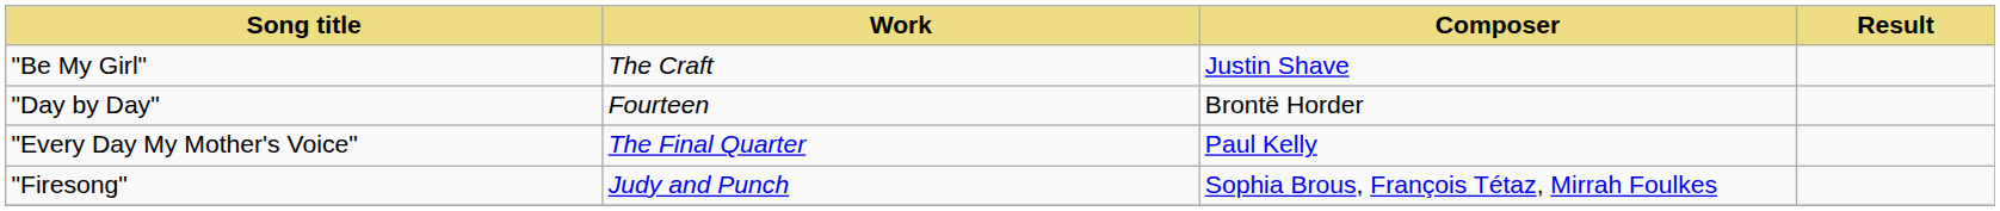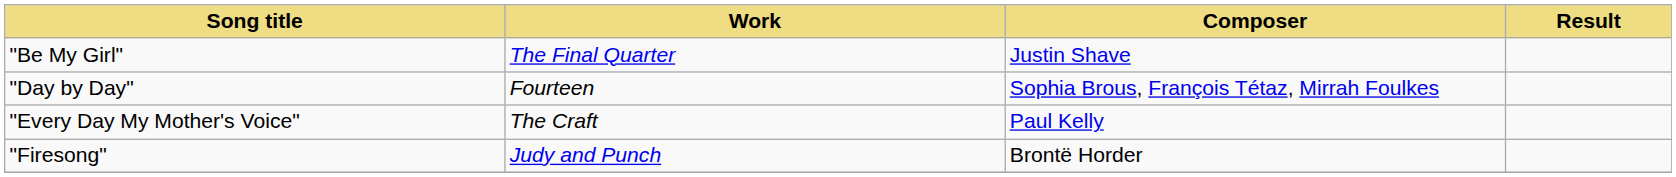"Be My Girl" | Work: The Craft -> The Final Quarter
"Day by Day" | Composer: Brontë Horder -> Sophia Brous, François Tétaz, Mirrah Foulkes
"Every Day My Mother's Voice" | Work: The Final Quarter -> The Craft
"Firesong" | Composer: Sophia Brous, François Tétaz, Mirrah Foulkes -> Brontë Horder
